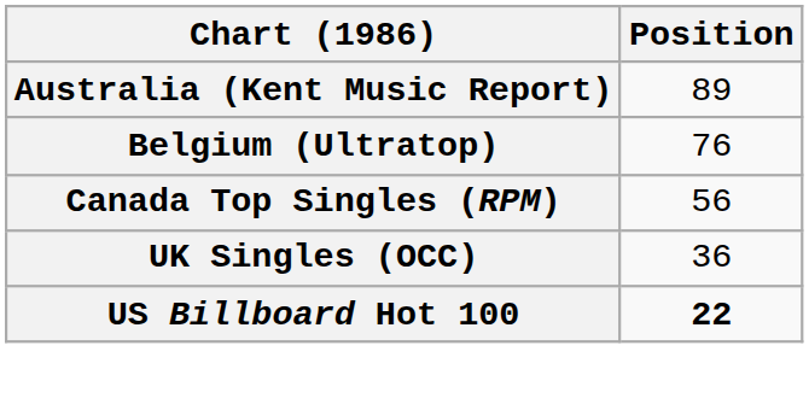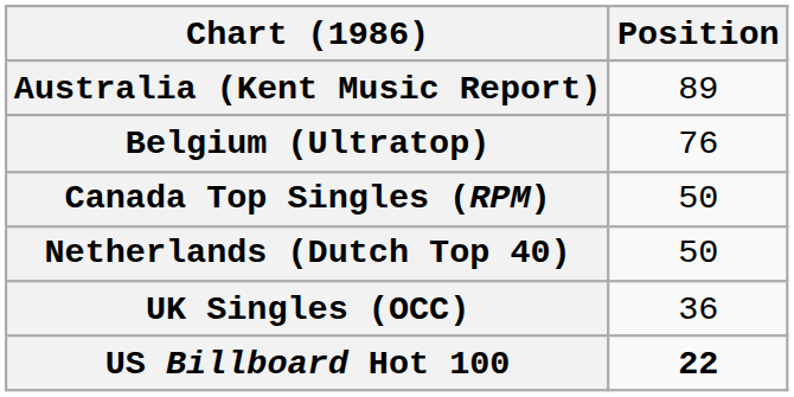Canada Top Singles (RPM) | Position: 56 -> 50
+ row: Netherlands (Dutch Top 40) | 50
